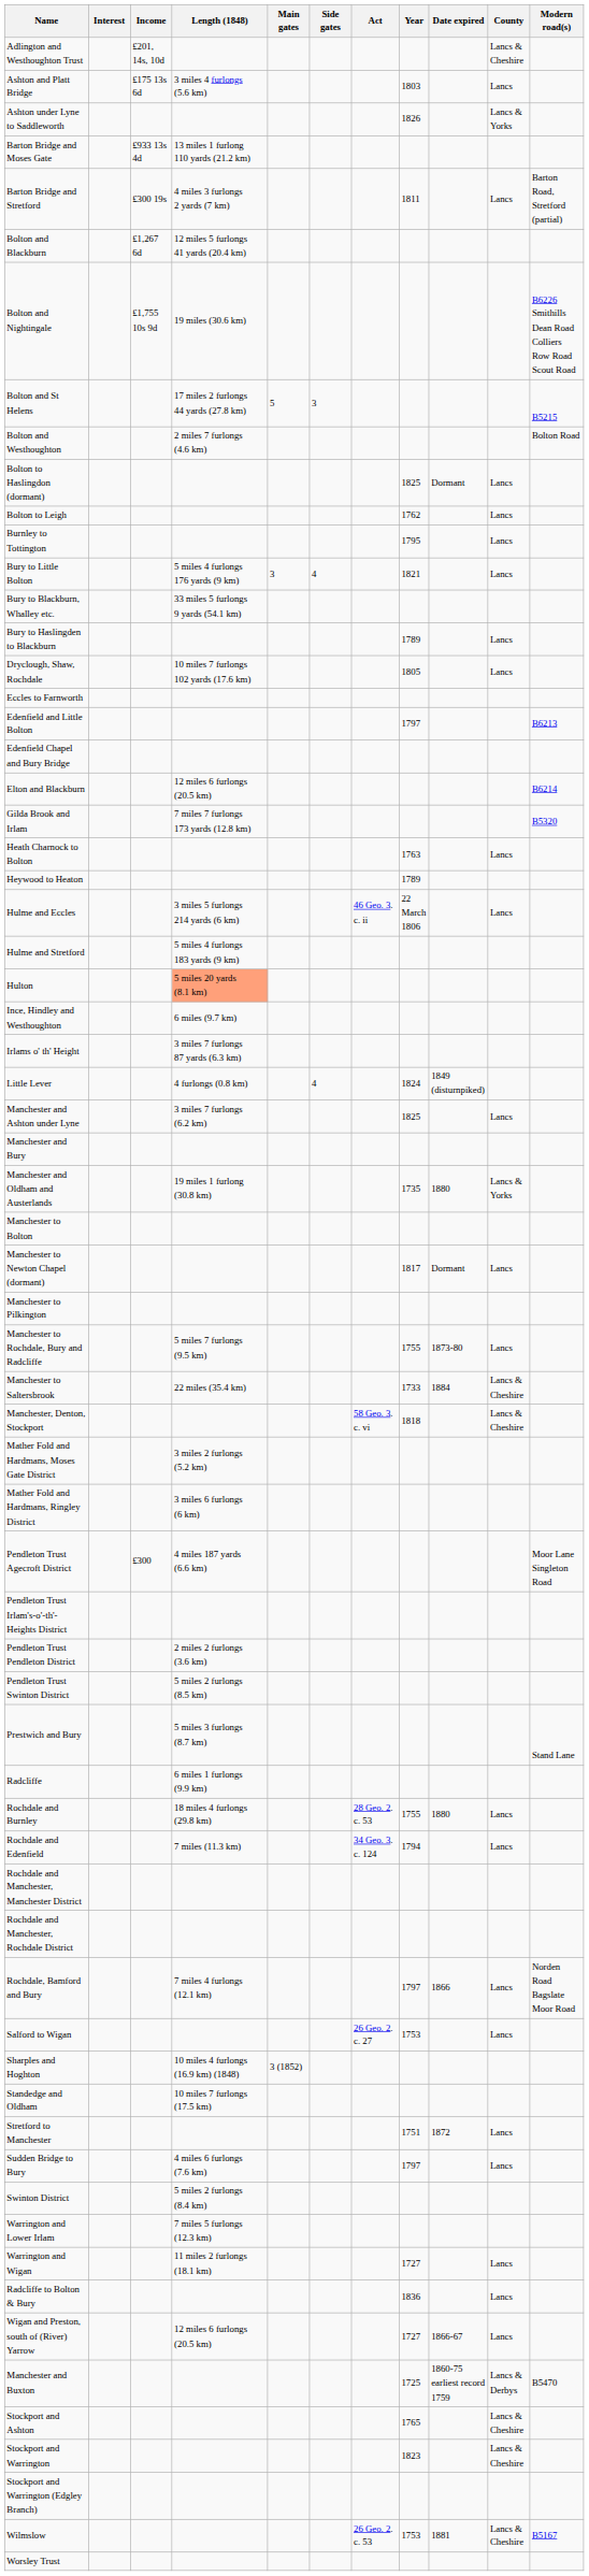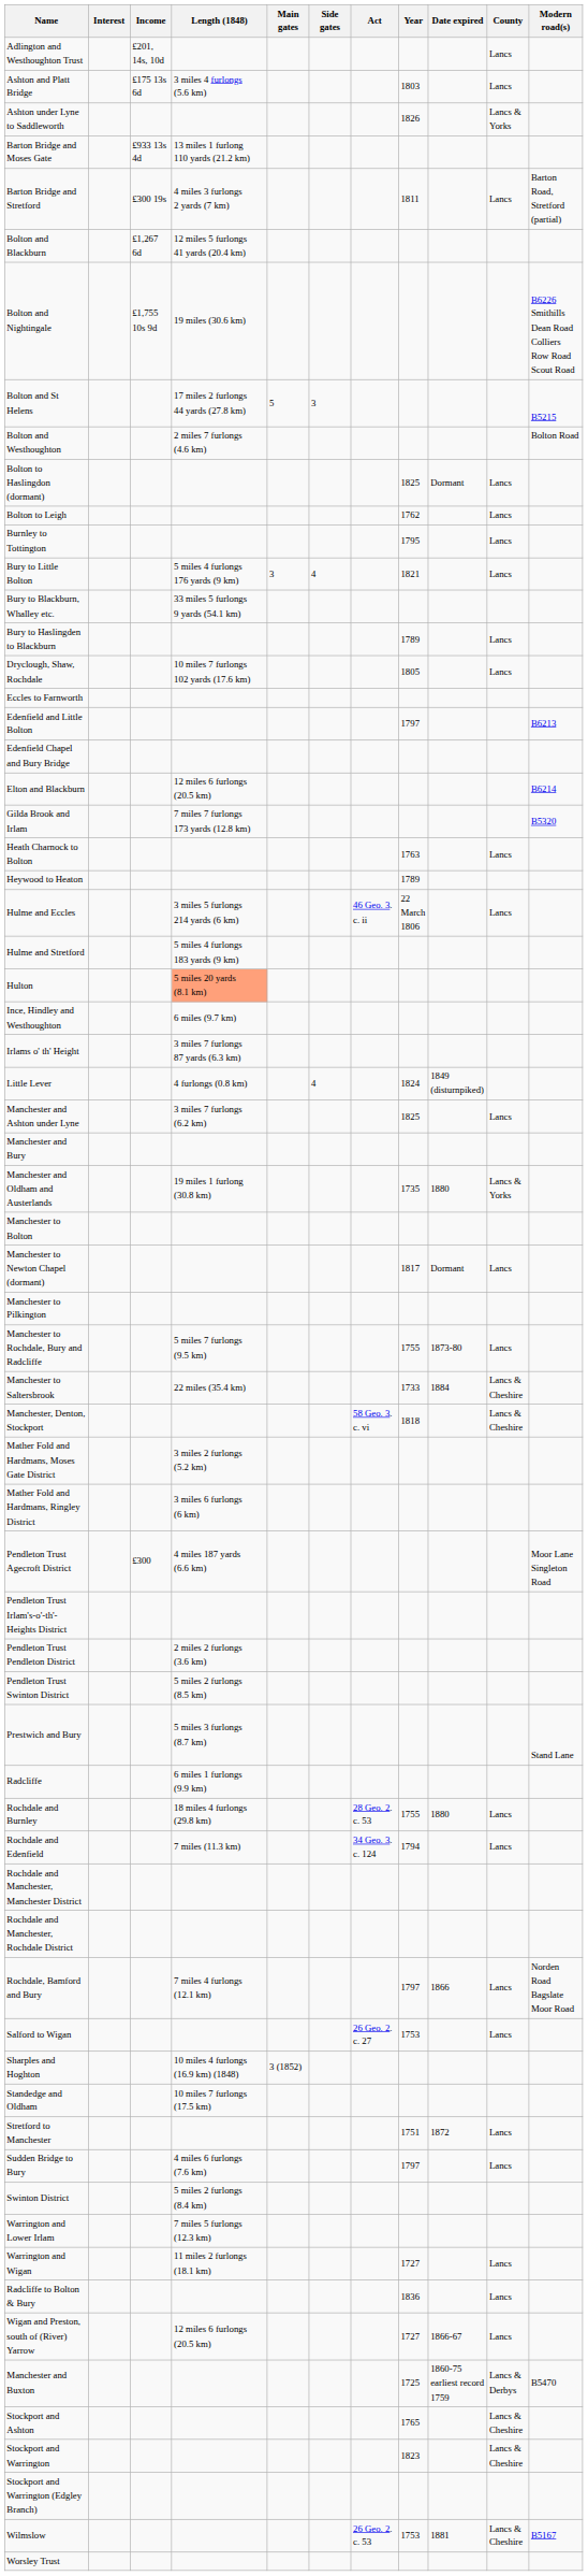Adlington and Westhoughton Trust | County: Lancs & Cheshire -> Lancs
